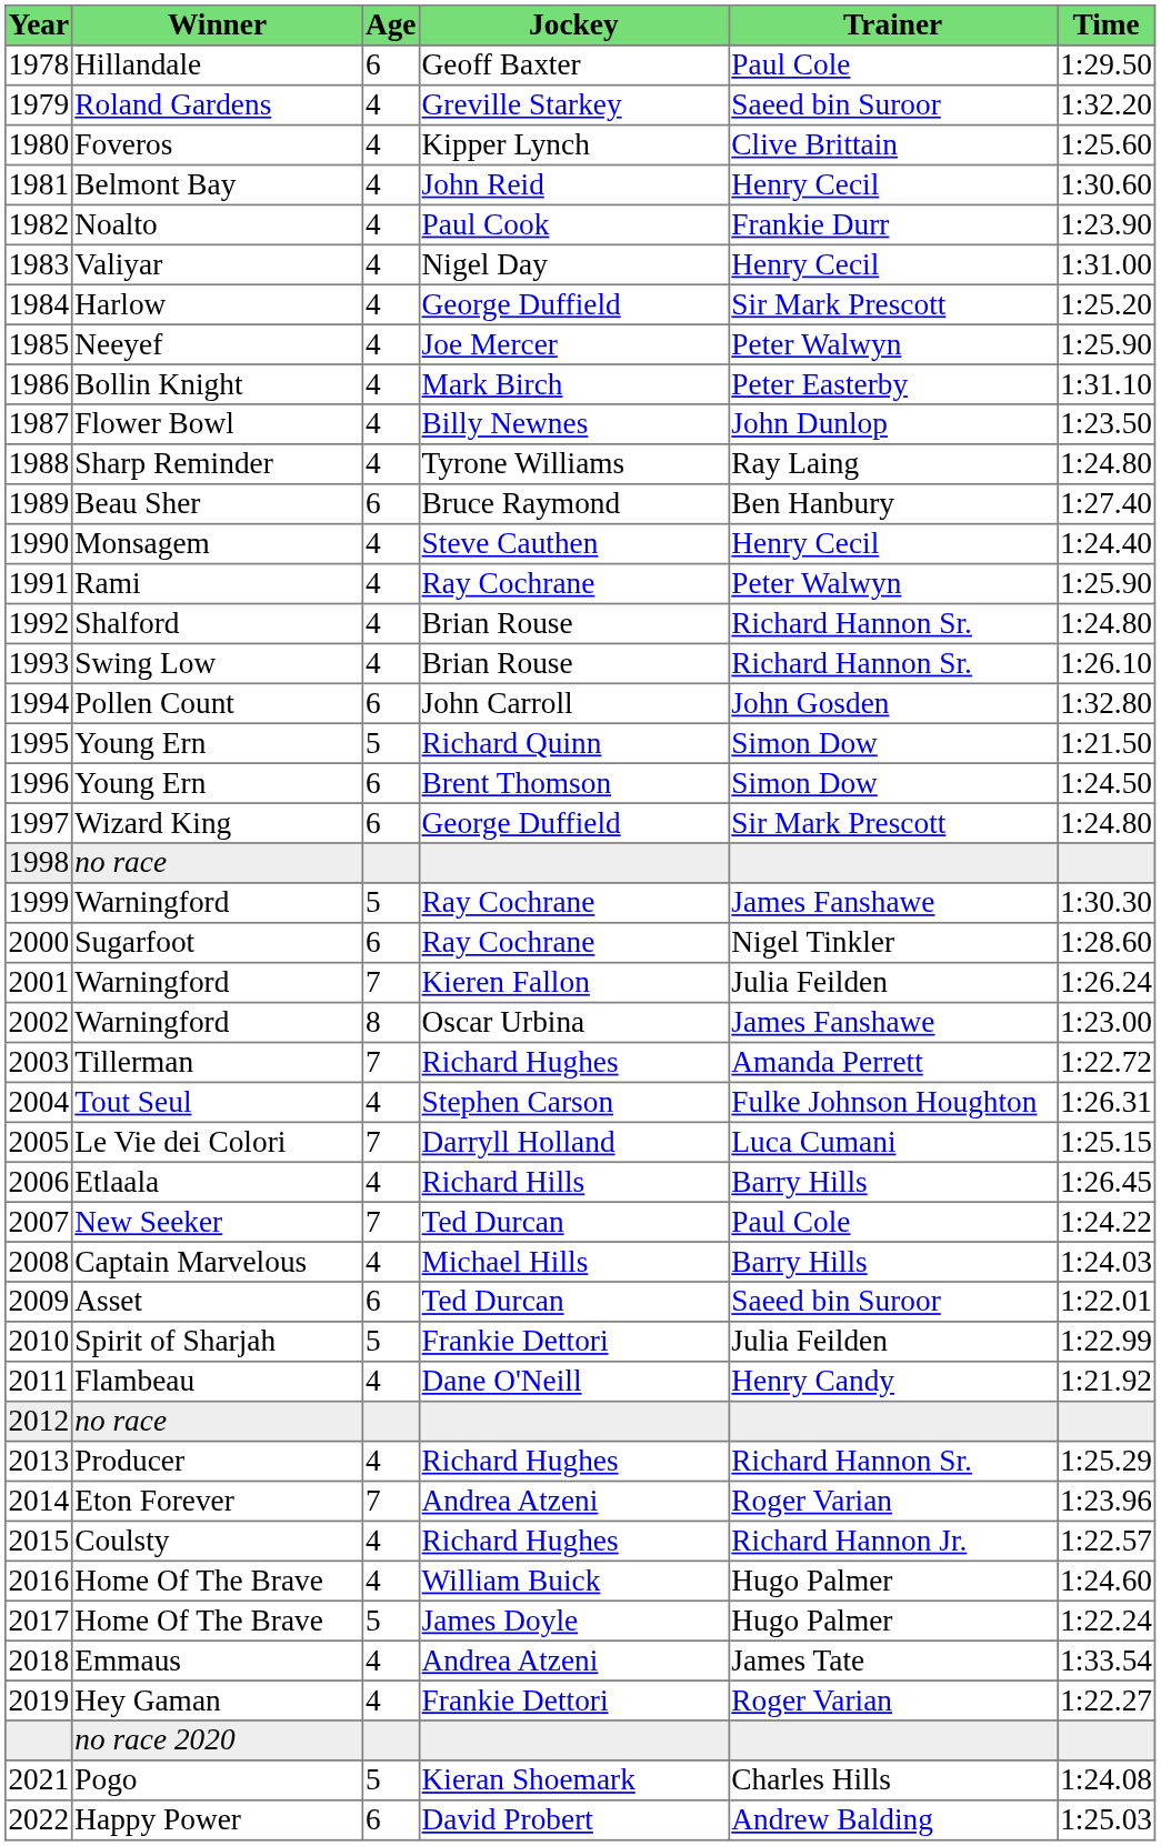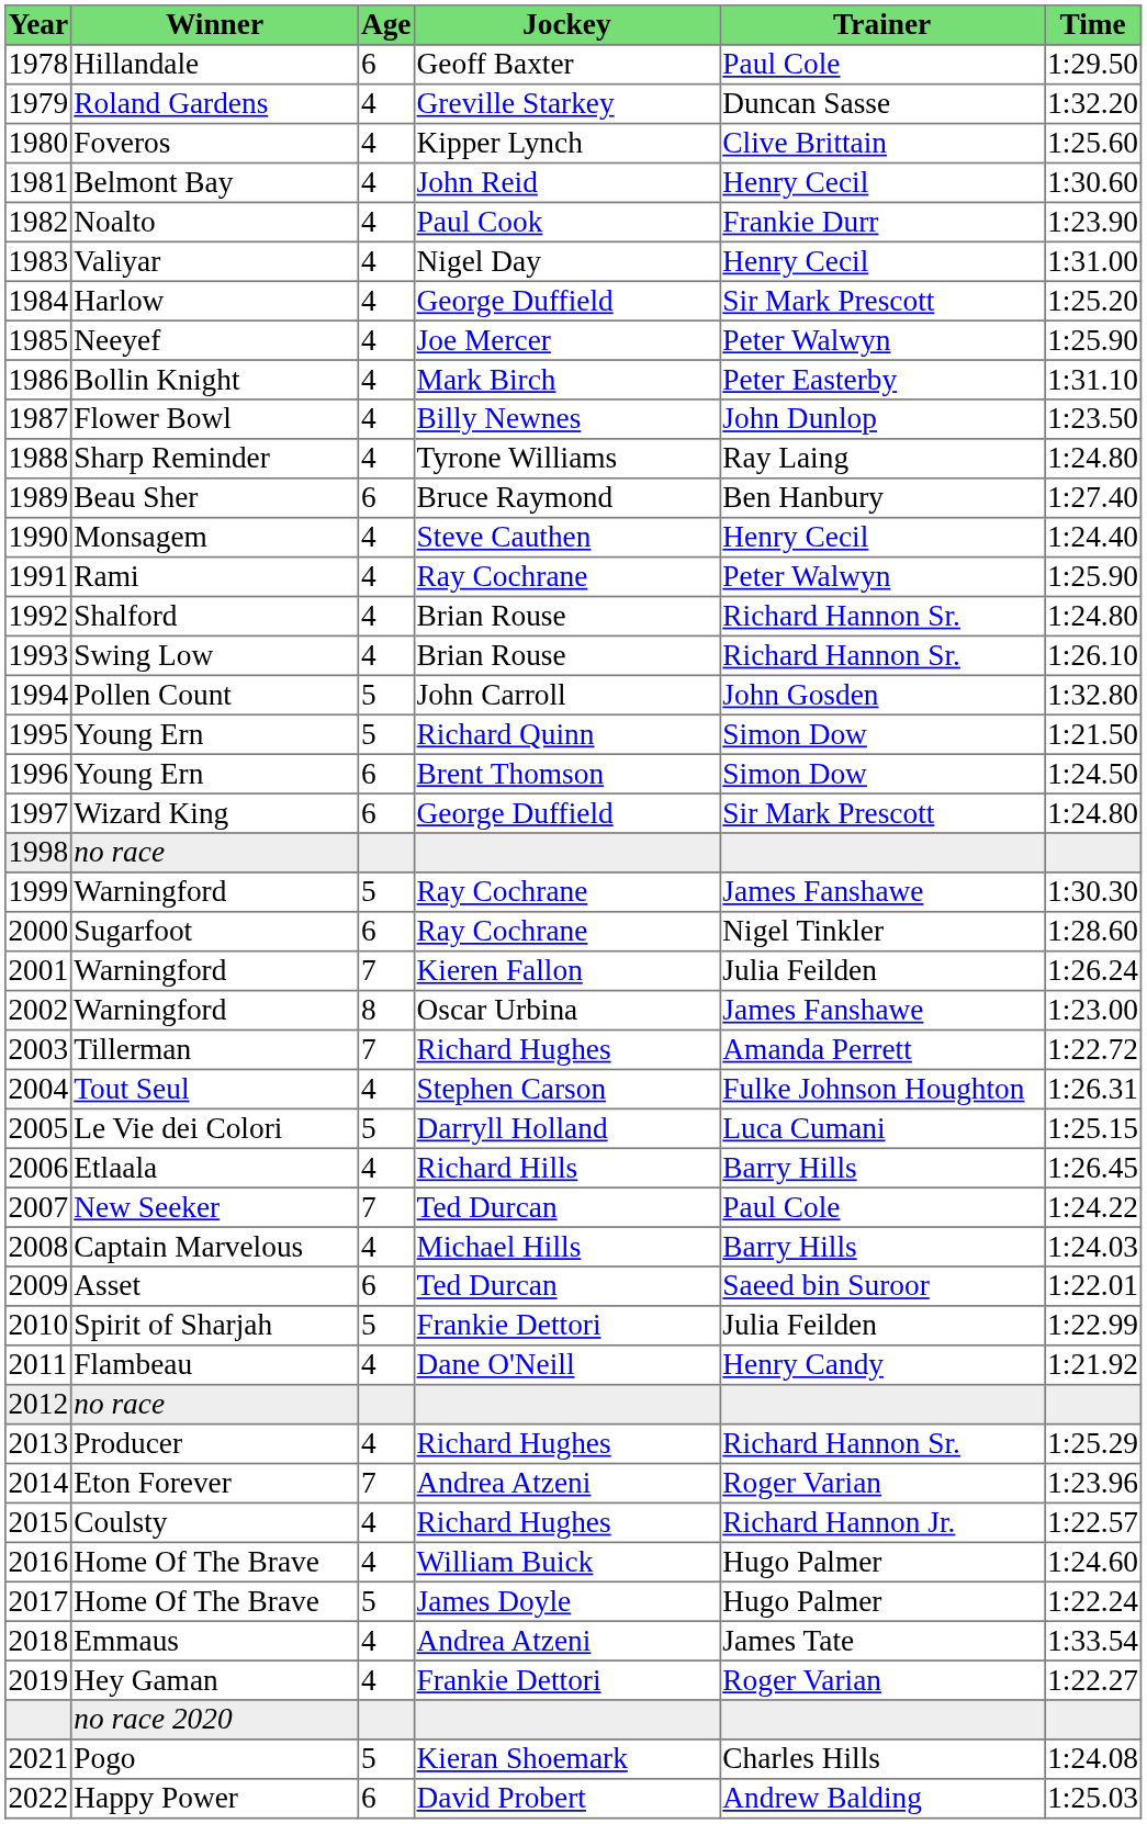1979 | Trainer: Saeed bin Suroor -> Duncan Sasse
1994 | Age: 6 -> 5
2005 | Age: 7 -> 5
